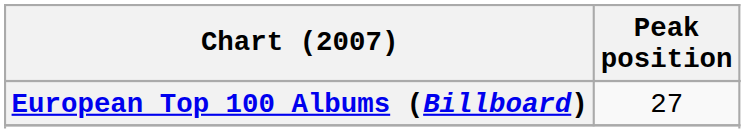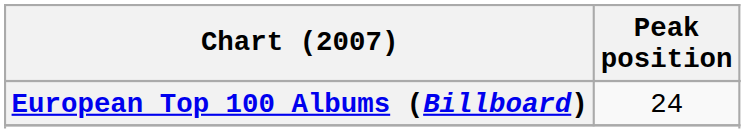European Top 100 Albums (Billboard) | Peak position: 27 -> 24
